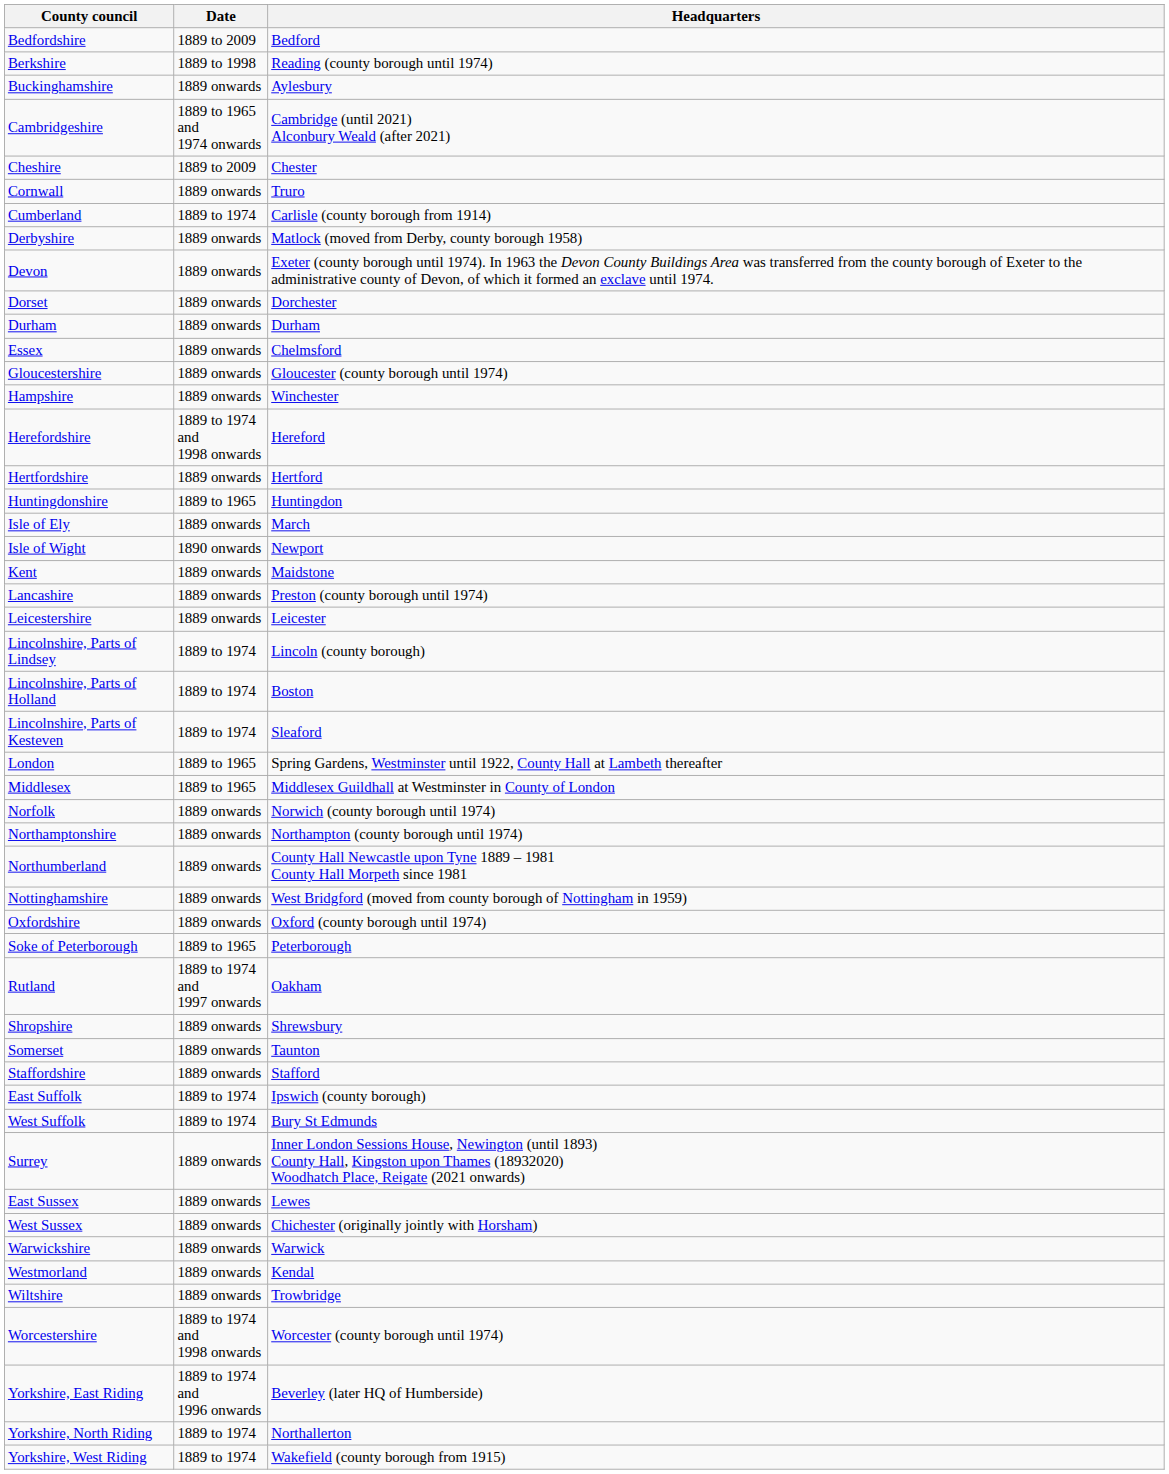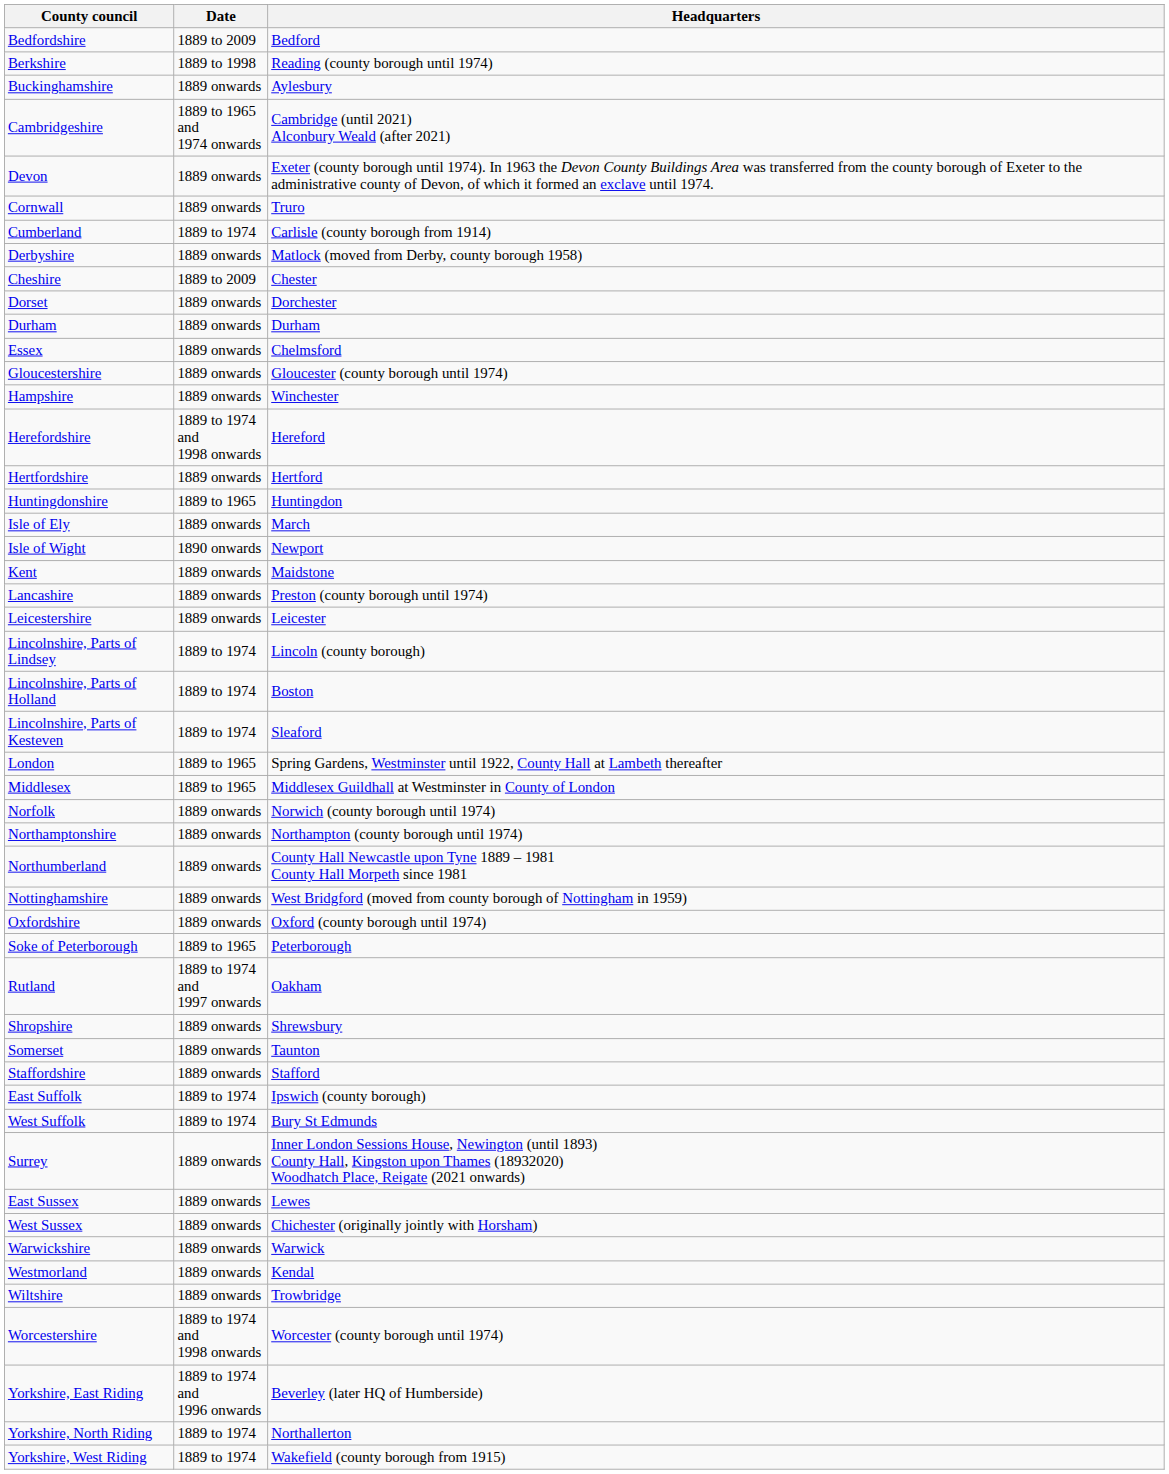rows swapped: Cheshire <-> Devon
